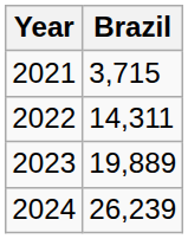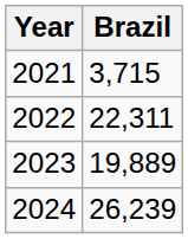2022 | Brazil: 14,311 -> 22,311
